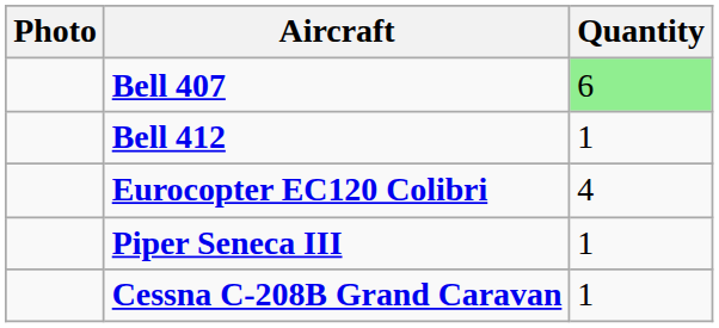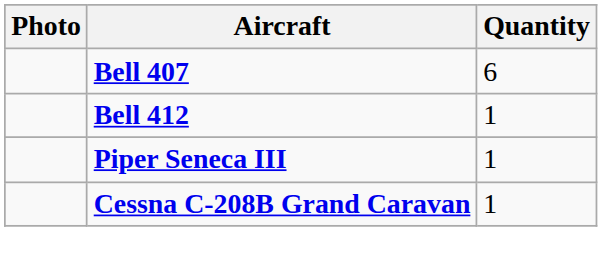Bell 407 | Quantity: lightgreen background -> no background
- row: Eurocopter EC120 Colibri | 4
